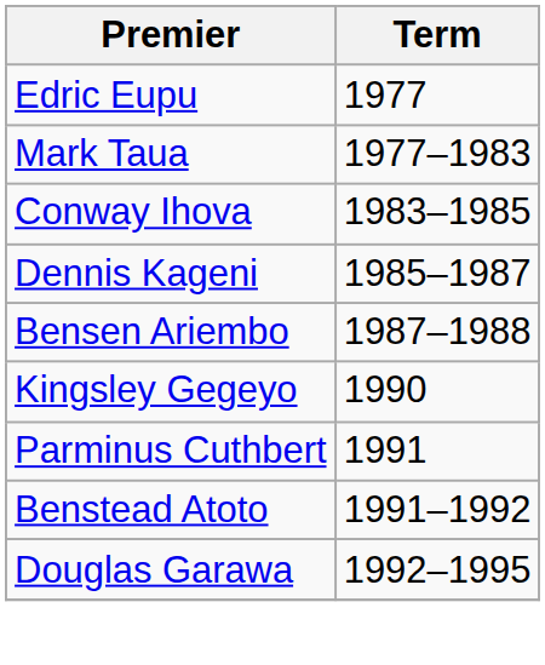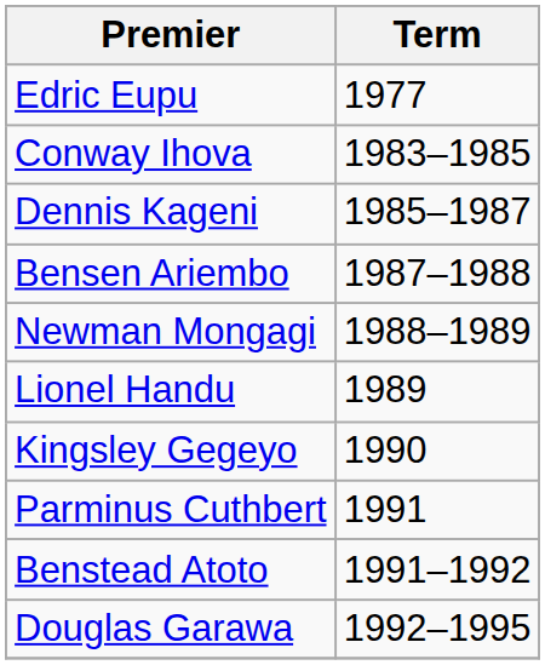- row: Mark Taua | 1977–1983
+ row: Newman Mongagi | 1988–1989
+ row: Lionel Handu | 1989
